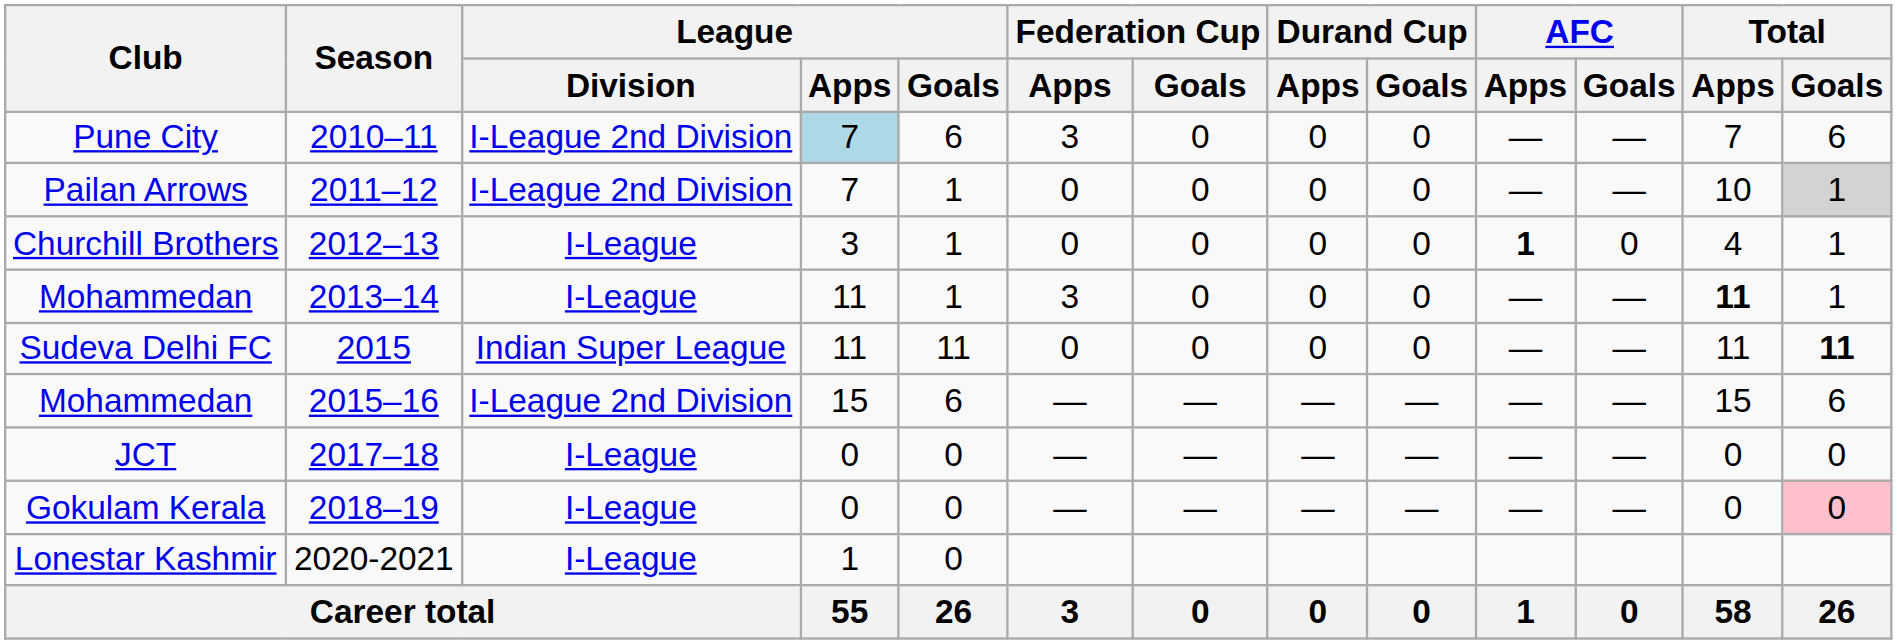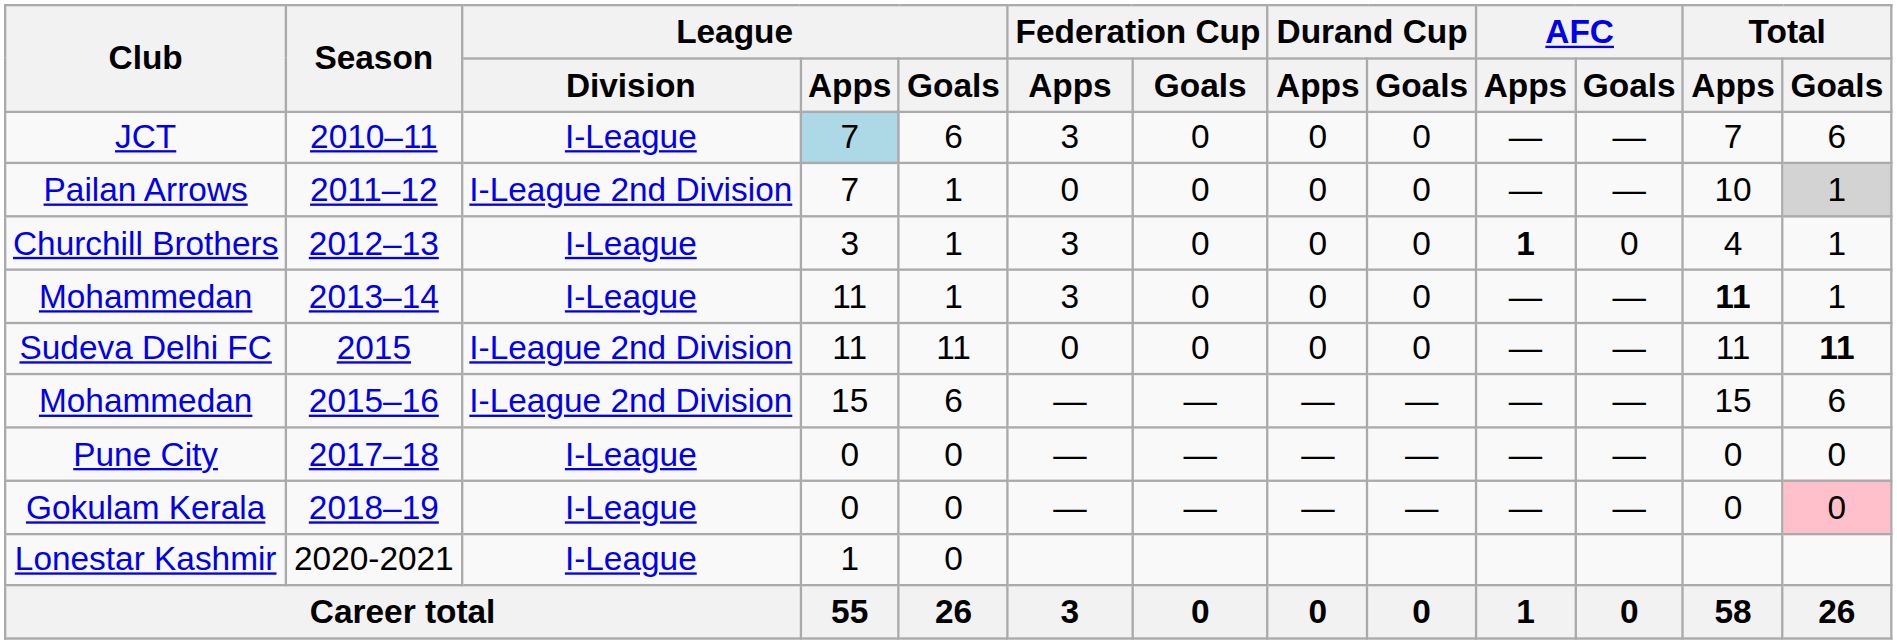2010–11 | Club: Pune City -> JCT
2010–11 | League / Division: I-League 2nd Division -> I-League
2012–13 | Federation Cup / Apps: 0 -> 3
2015 | League / Division: Indian Super League -> I-League 2nd Division
2017–18 | Club: JCT -> Pune City
